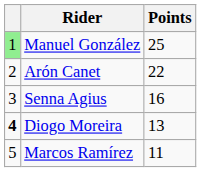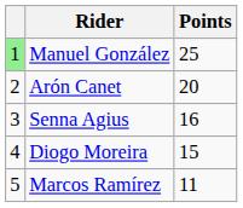Arón Canet | Points: 22 -> 20
Diogo Moreira | column 1: bold -> normal
Diogo Moreira | Points: 13 -> 15
